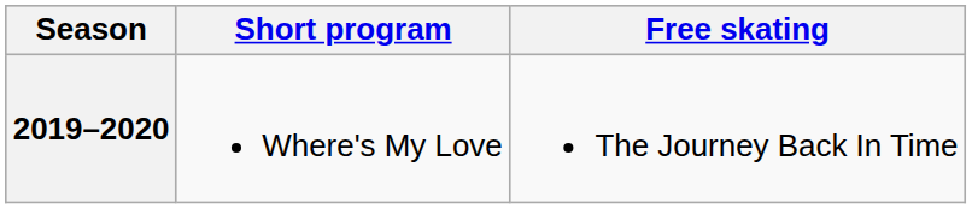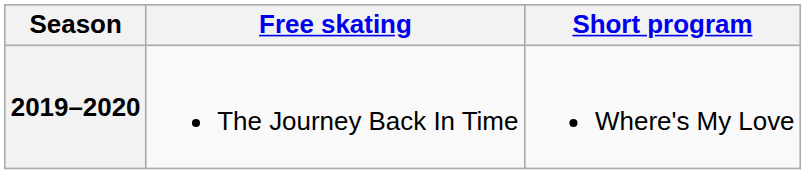columns swapped: Short program <-> Free skating
